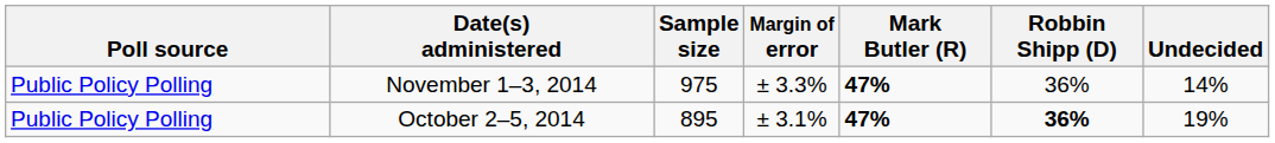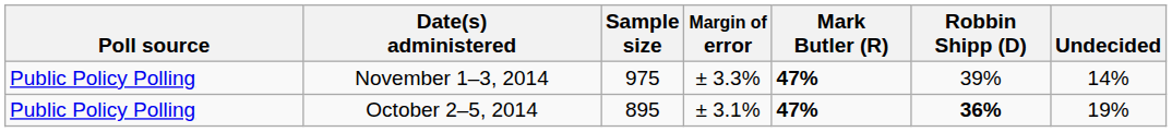November 1–3, 2014 | Robbin Shipp (D): 36% -> 39%
